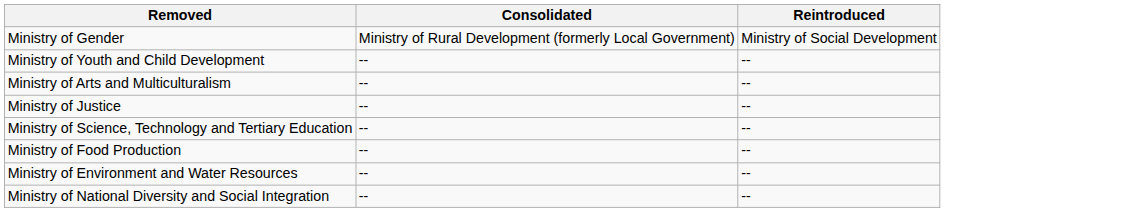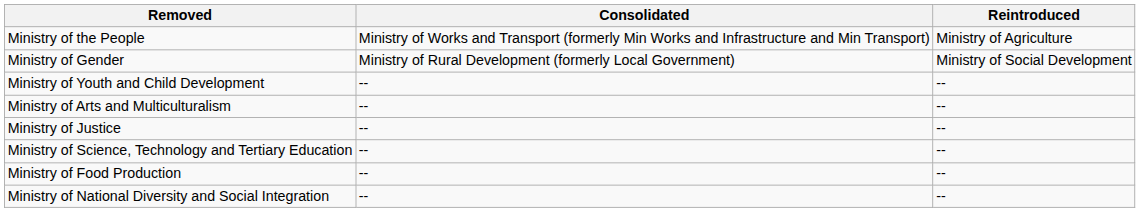+ row: Ministry of the People | Ministry of Works and Transport (formerly Min Works and Infrastructure and Min Transport) | Ministry of Agriculture
- row: Ministry of Environment and Water Resources | -- | --
